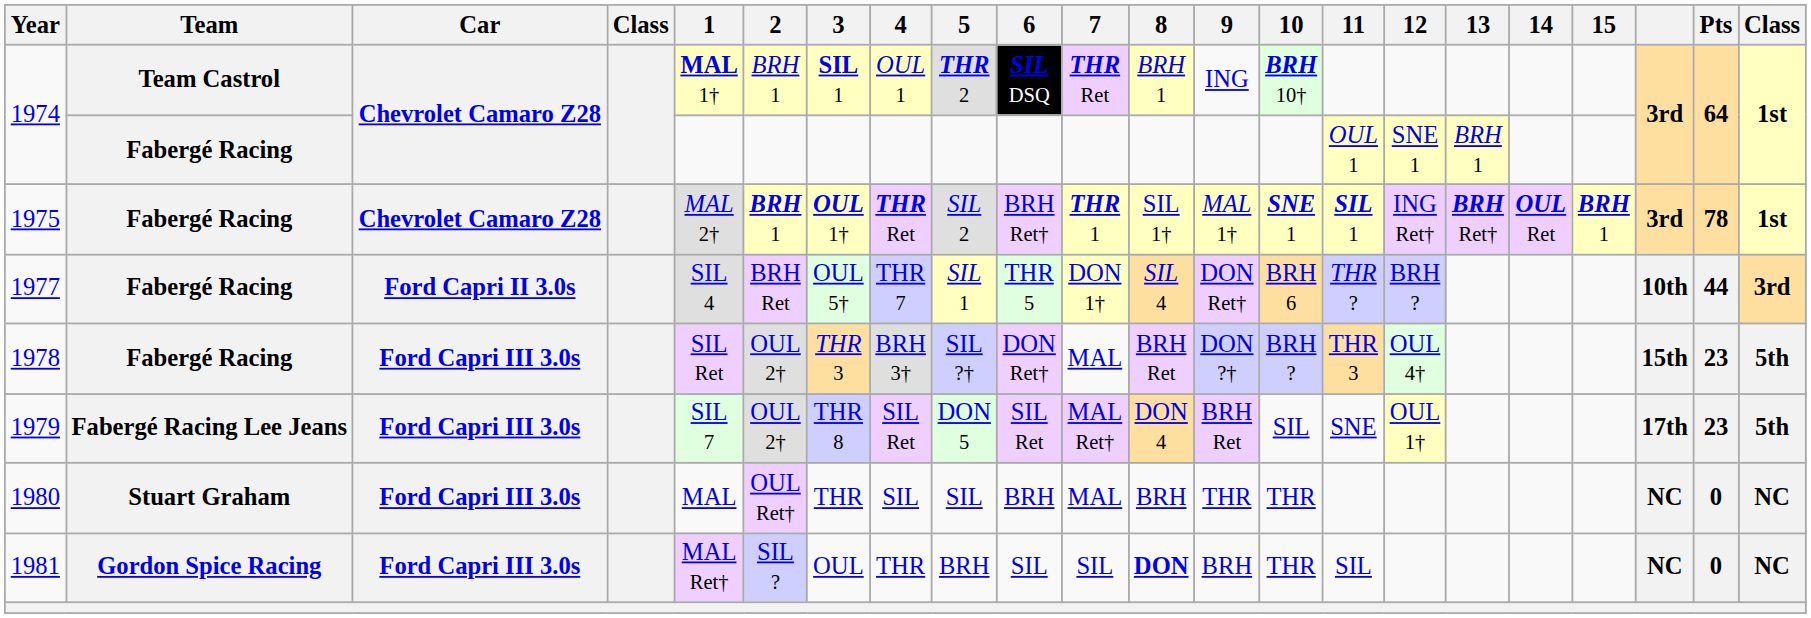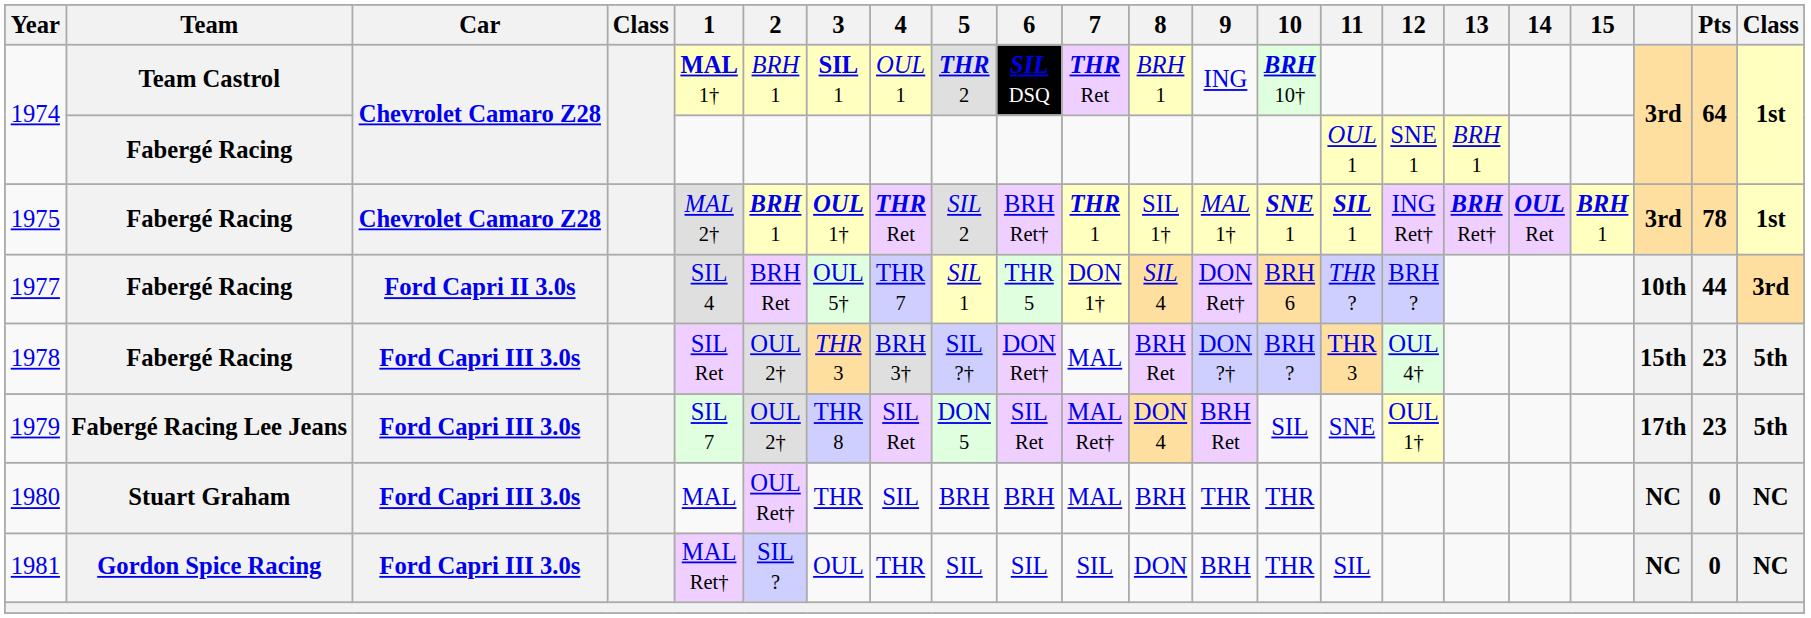1980 | 5: SIL -> BRH
1981 | 5: BRH -> SIL
1981 | 8: bold -> normal
